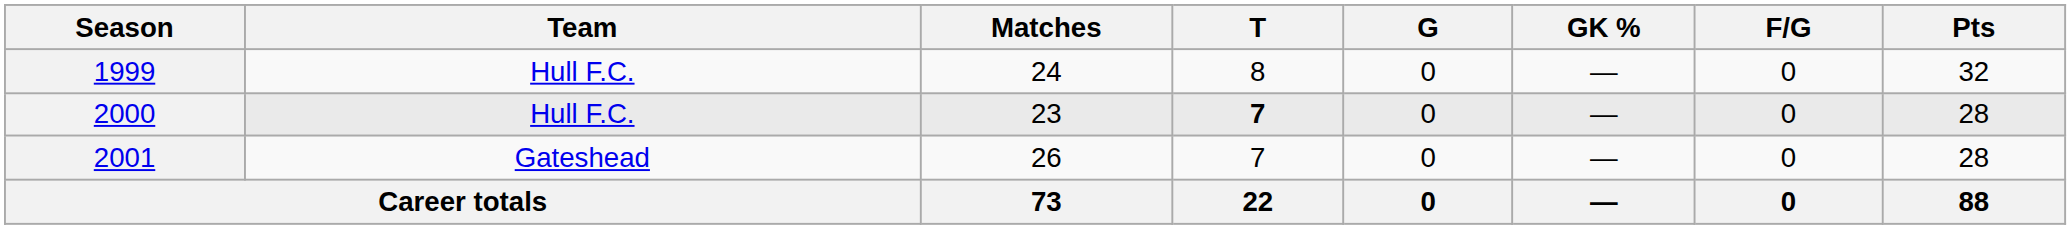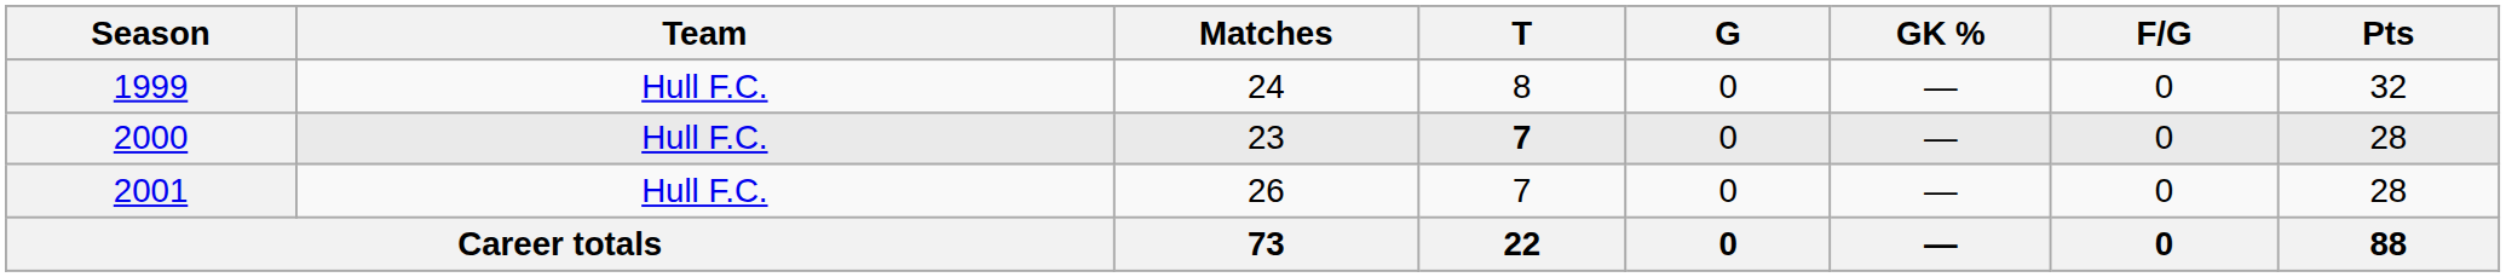2001 | Team: Gateshead -> Hull F.C.
